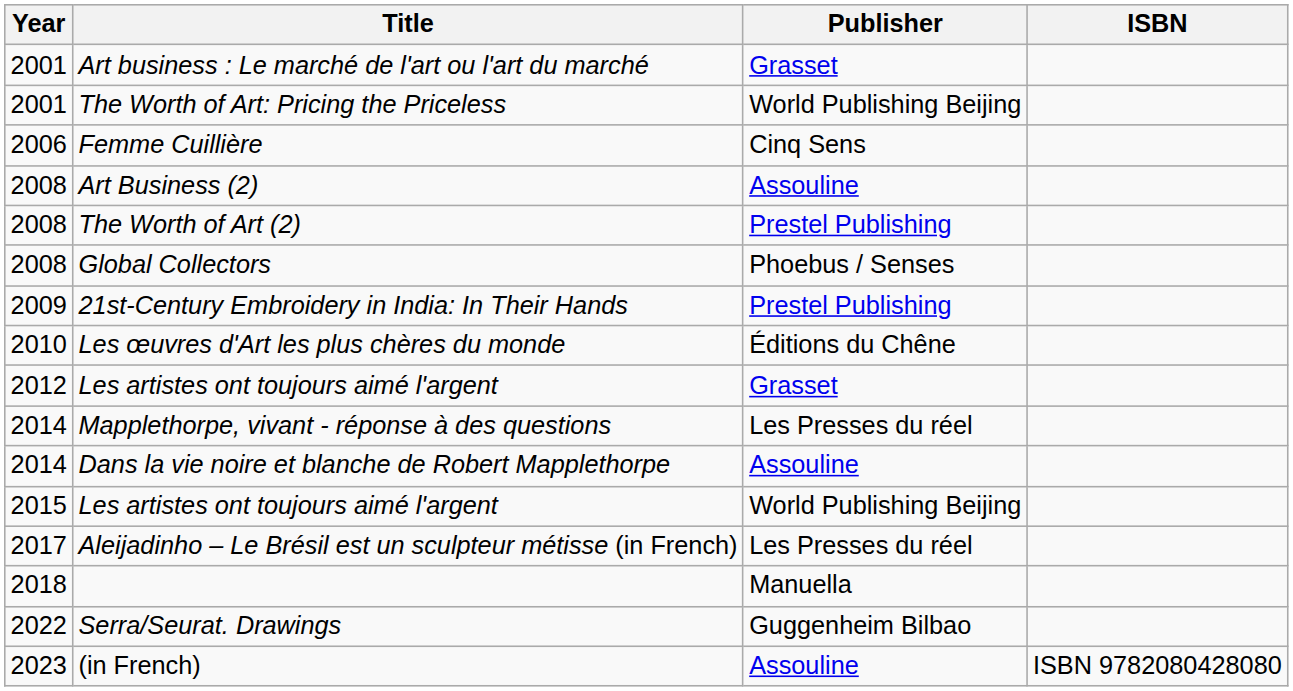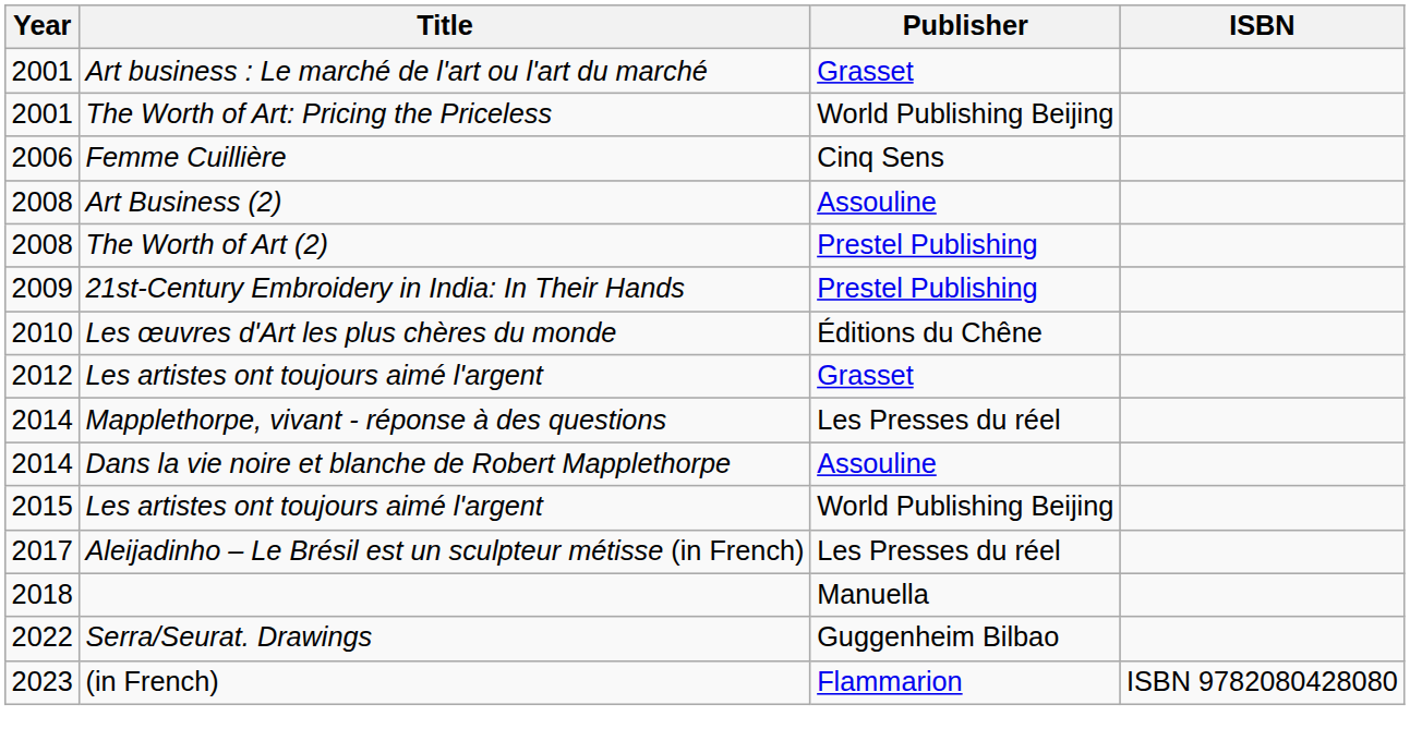- row: 2008 | Global Collectors | Phoebus / Senses
(in French) | Publisher: Assouline -> Flammarion
